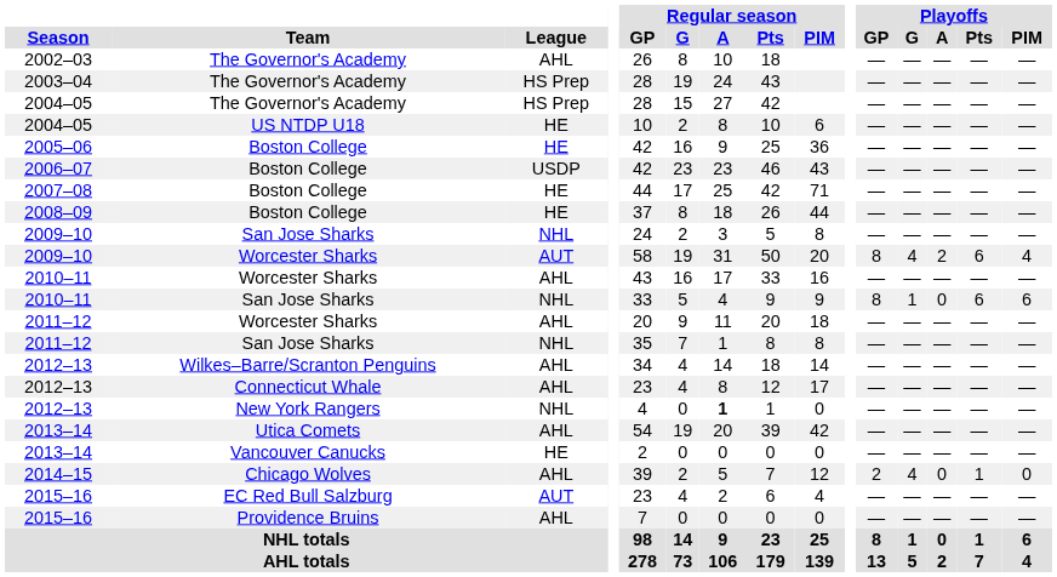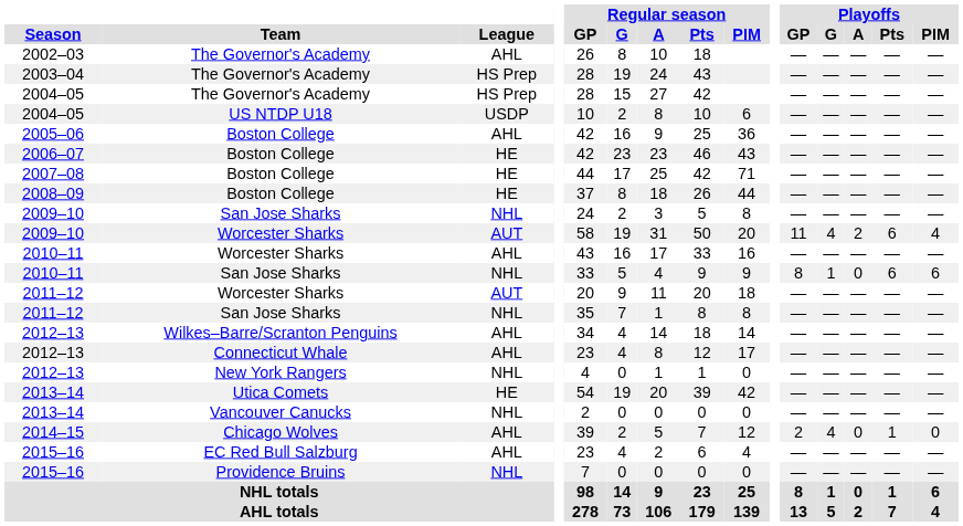2004–05 / US NTDP U18 | League: HE -> USDP
2005–06 | League: HE -> AHL
2006–07 | League: USDP -> HE
2009–10 / Worcester Sharks | Playoffs / GP: 8 -> 11
2011–12 / Worcester Sharks | League: AHL -> AUT
2012–13 / New York Rangers | Regular season / A: bold -> normal
2013–14 / Utica Comets | League: AHL -> HE
2013–14 / Vancouver Canucks | League: HE -> NHL
2015–16 / EC Red Bull Salzburg | League: AUT -> AHL
2015–16 / Providence Bruins | League: AHL -> NHL
